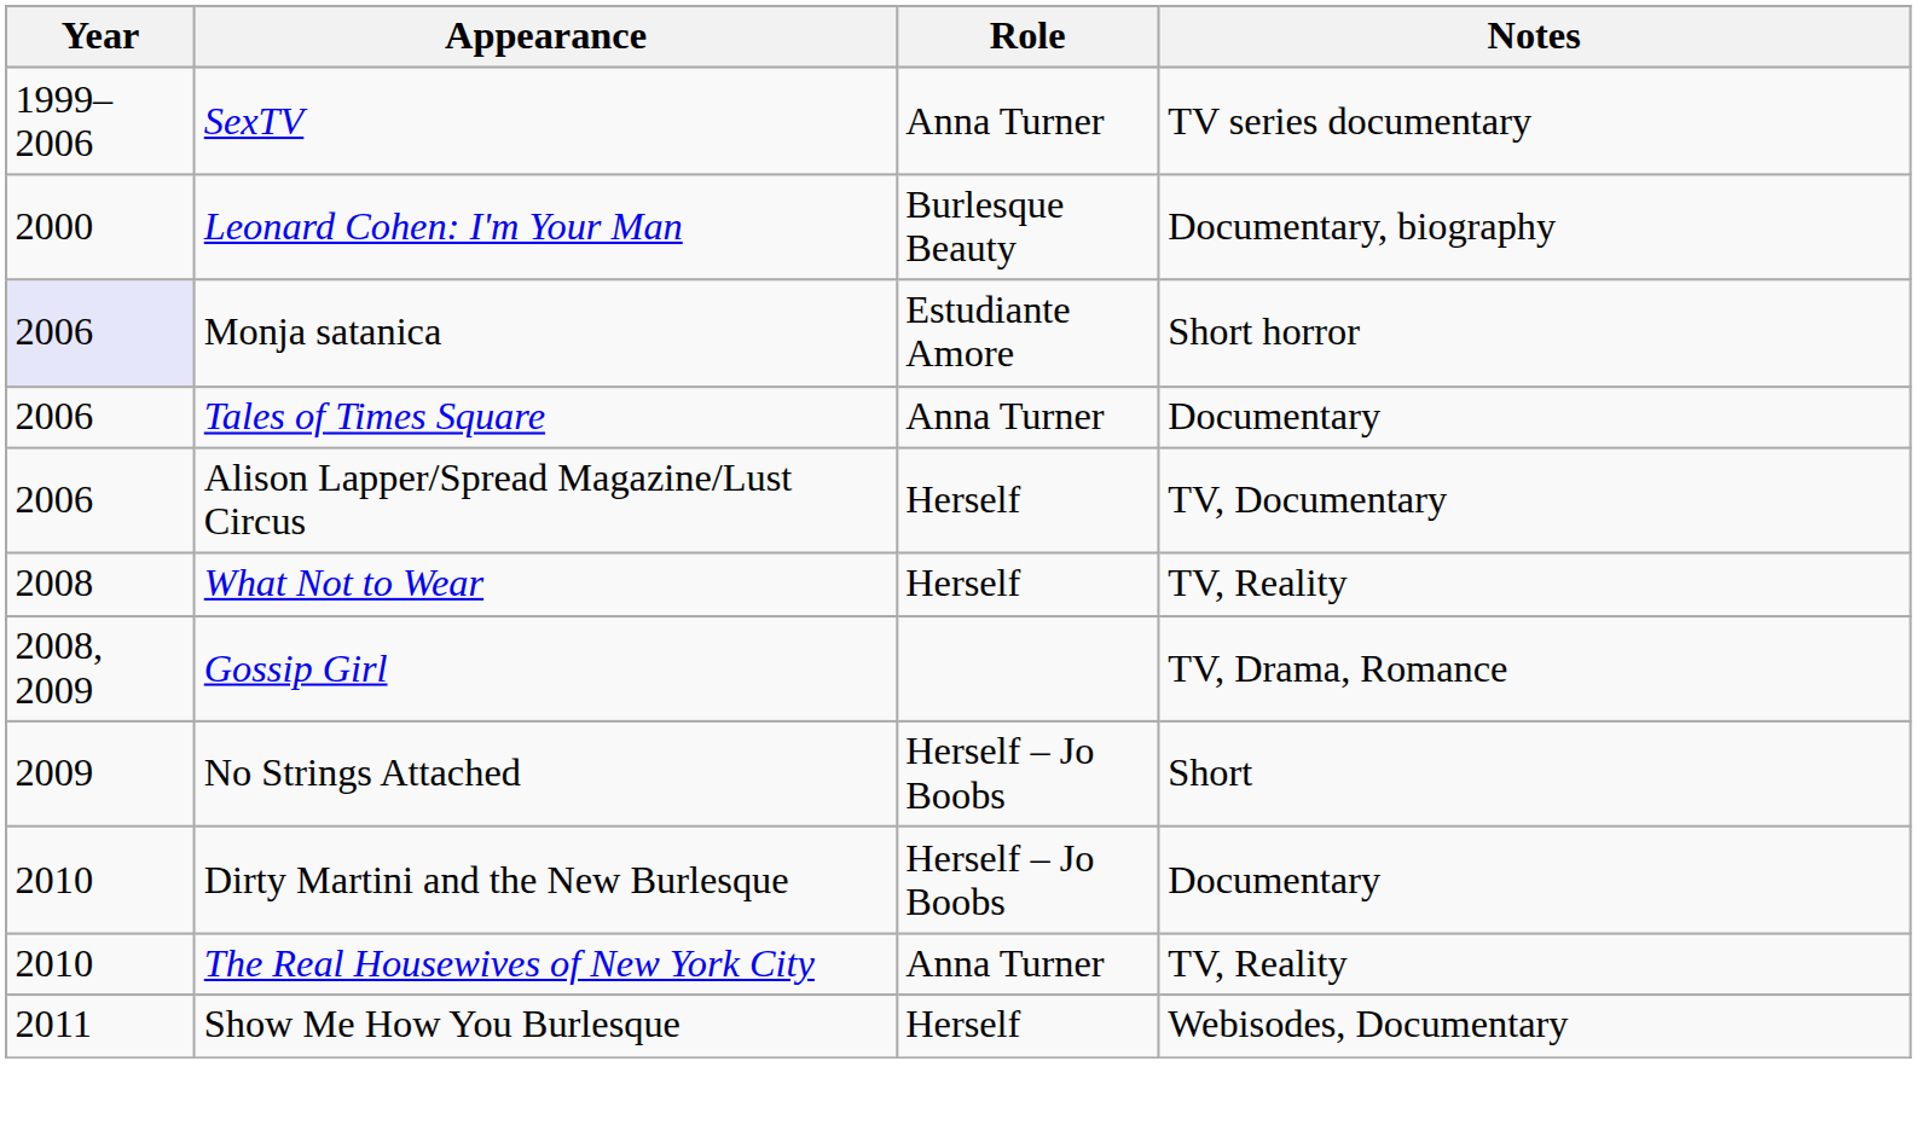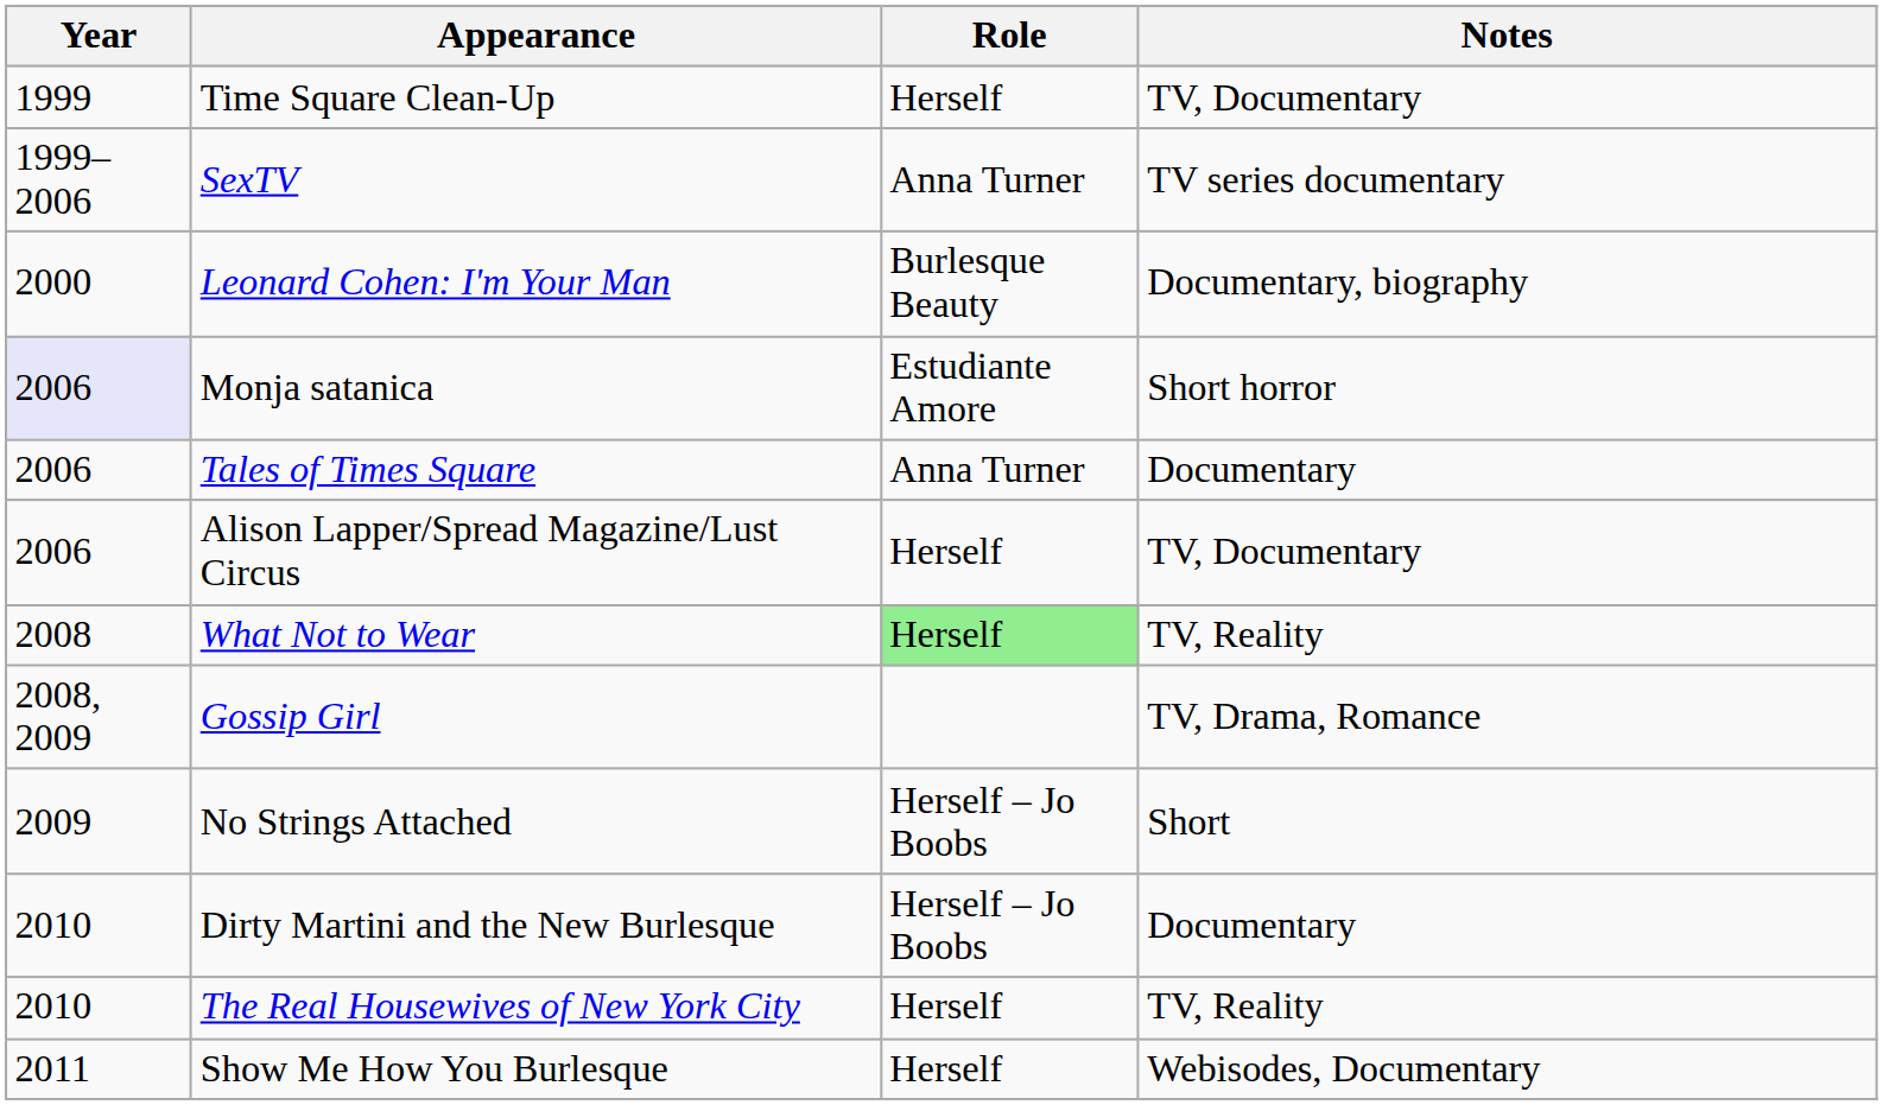+ row: 1999 | Time Square Clean-Up | Herself | TV, Documentary
What Not to Wear | Role: no background -> lightgreen background
The Real Housewives of New York City | Role: Anna Turner -> Herself
